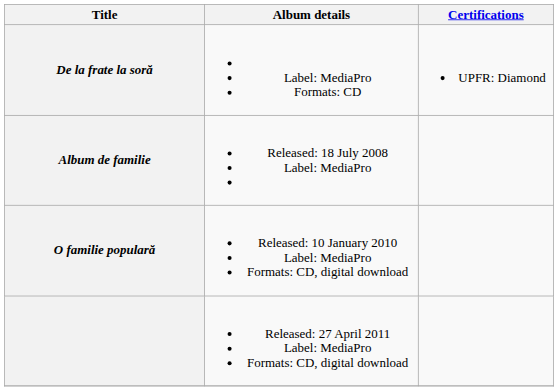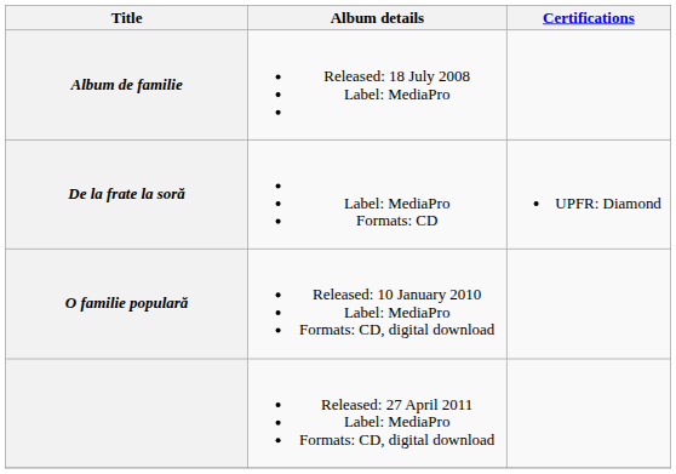rows swapped: De la frate la soră <-> Album de familie
